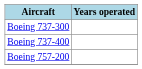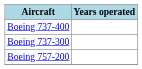rows swapped: Boeing 737-300 <-> Boeing 737-400
